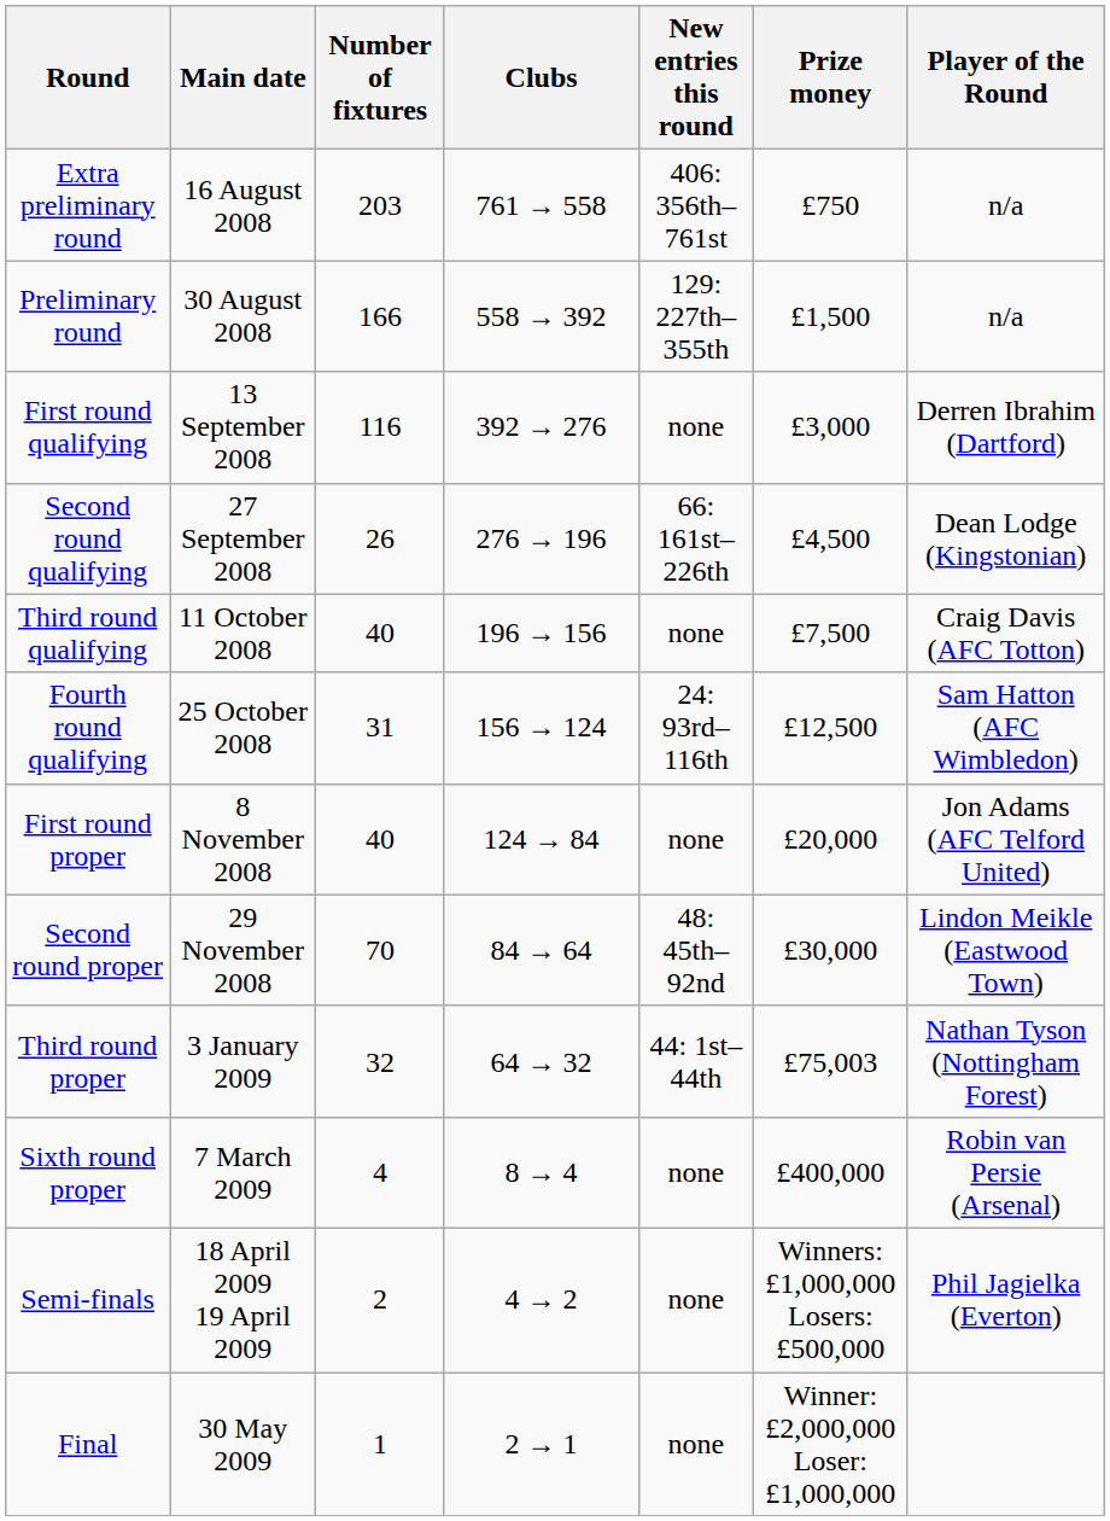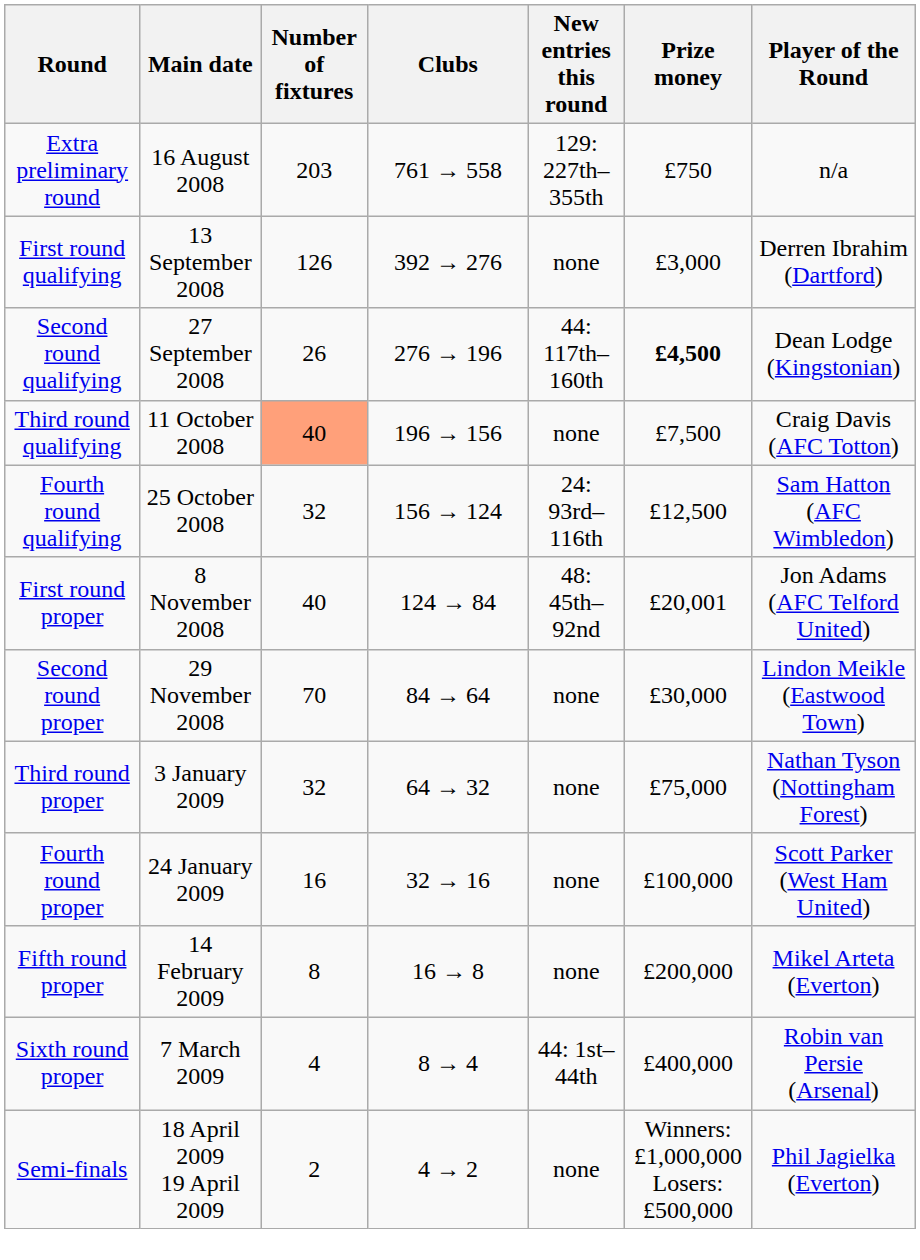Extra preliminary round | New entries this round: 406: 356th–761st -> 129: 227th–355th
- row: Preliminary round | 30 August 2008 | 166 | 558 → 392 | 129: 227th–355th | £1,500 | n/a
First round qualifying | Number of fixtures: 116 -> 126
Second round qualifying | New entries this round: 66: 161st–226th -> 44: 117th–160th
Second round qualifying | Prize money: normal -> bold
Third round qualifying | Number of fixtures: no background -> lightsalmon background
Fourth round qualifying | Number of fixtures: 31 -> 32
First round proper | New entries this round: none -> 48: 45th–92nd
First round proper | Prize money: £20,000 -> £20,001
Second round proper | New entries this round: 48: 45th–92nd -> none
Third round proper | New entries this round: 44: 1st–44th -> none
Third round proper | Prize money: £75,003 -> £75,000
+ row: Fourth round proper | 24 January 2009 | 16 | 32 → 16 | none | £100,000 | Scott Parker (West Ham United)
+ row: Fifth round proper | 14 February 2009 | 8 | 16 → 8 | none | £200,000 | Mikel Arteta (Everton)
Sixth round proper | New entries this round: none -> 44: 1st–44th
- row: Final | 30 May 2009 | 1 | 2 → 1 | none | Winner: £2,000,000 Loser: £1,000,000
